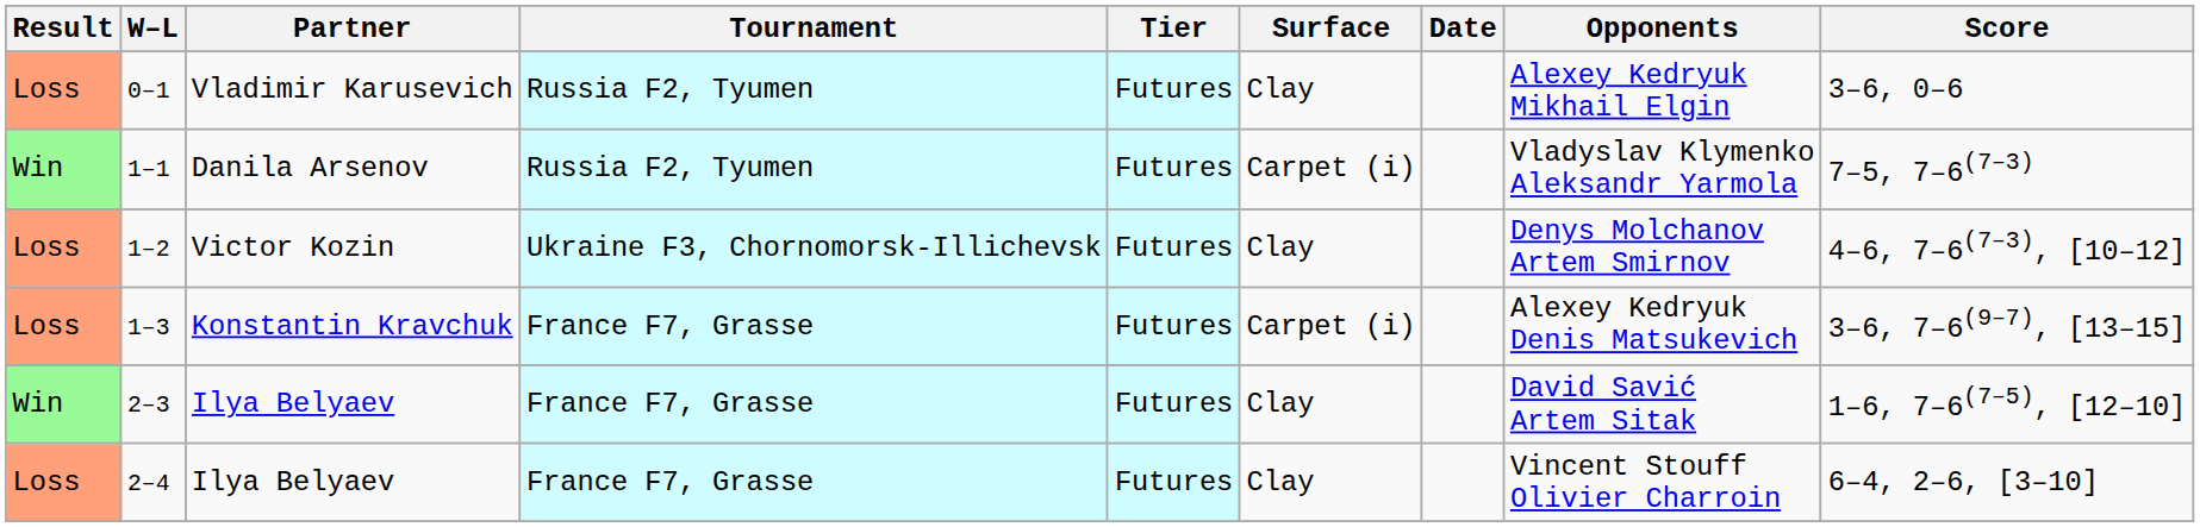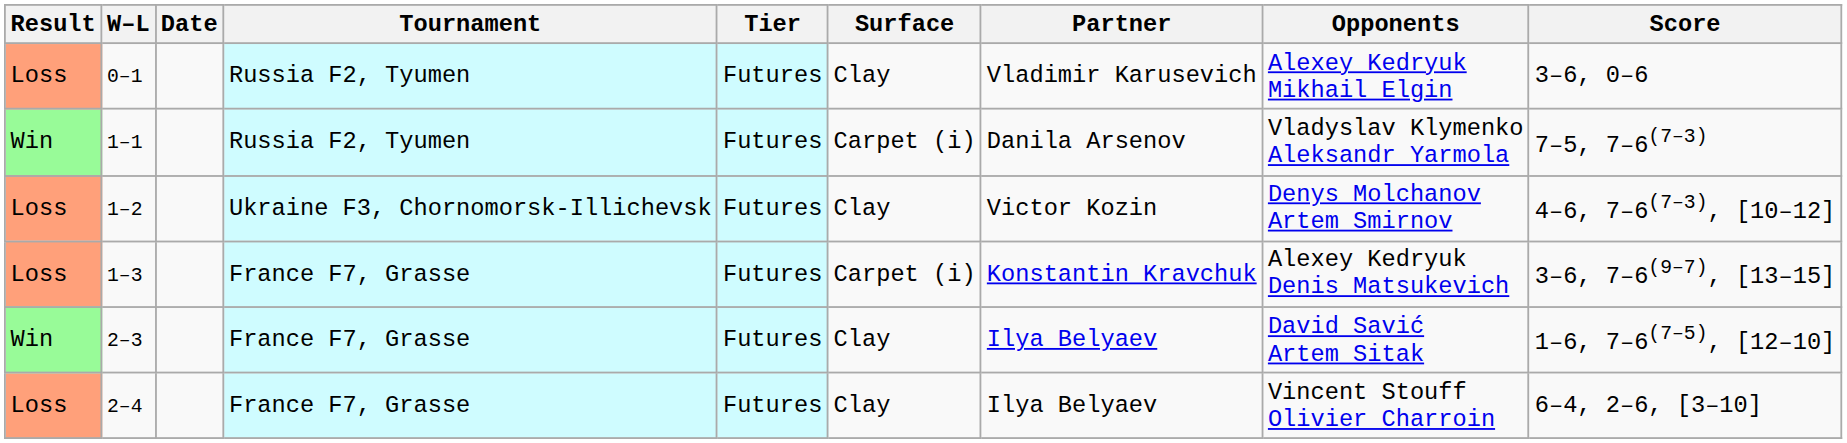columns swapped: Date <-> Partner
